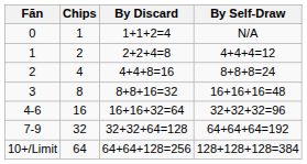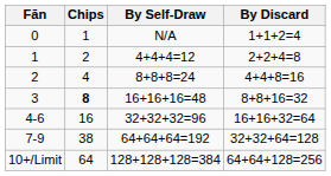columns swapped: By Discard <-> By Self-Draw
3 | Chips: normal -> bold
7-9 | Chips: 32 -> 38
